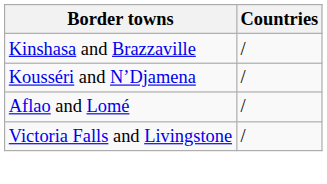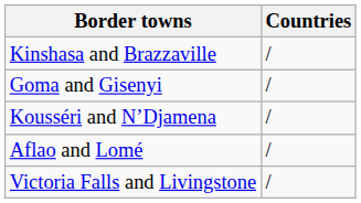+ row: Goma and Gisenyi | /
